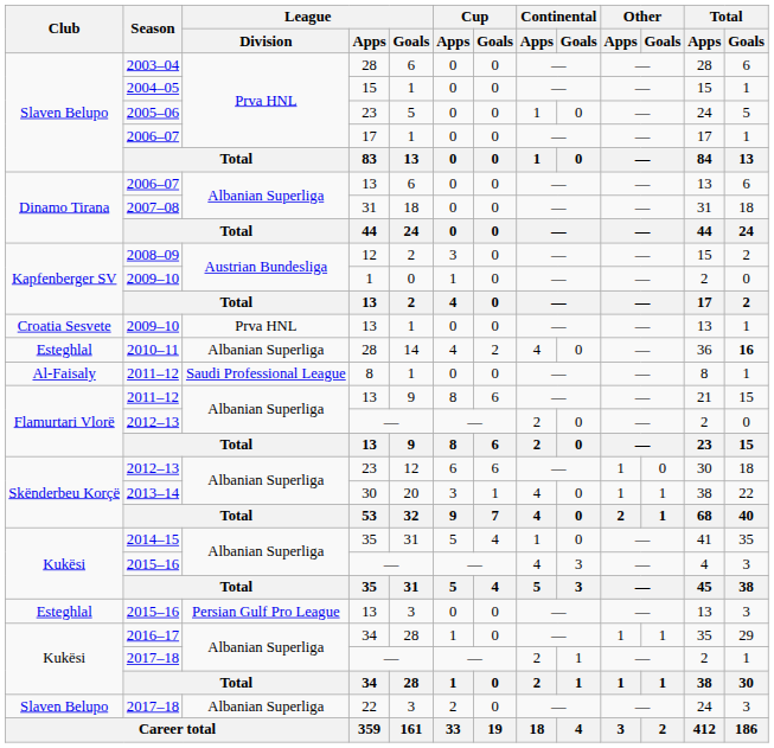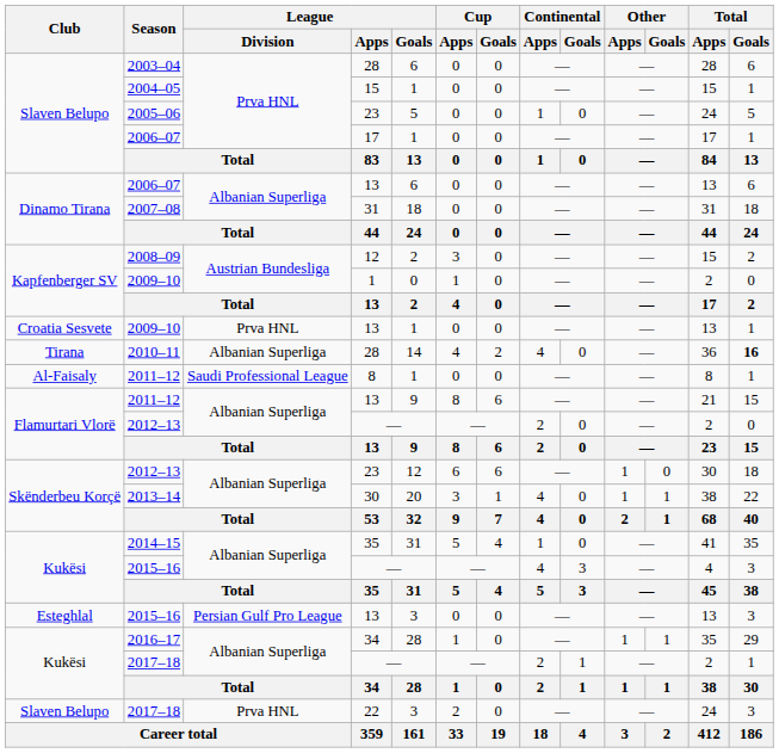2010–11 | Club: Esteghlal -> Tirana
2017–18 / 22 | League / Division: Albanian Superliga -> Prva HNL
